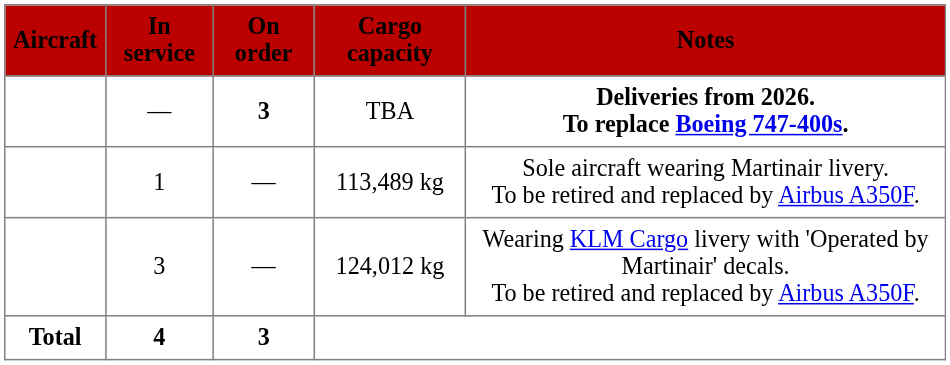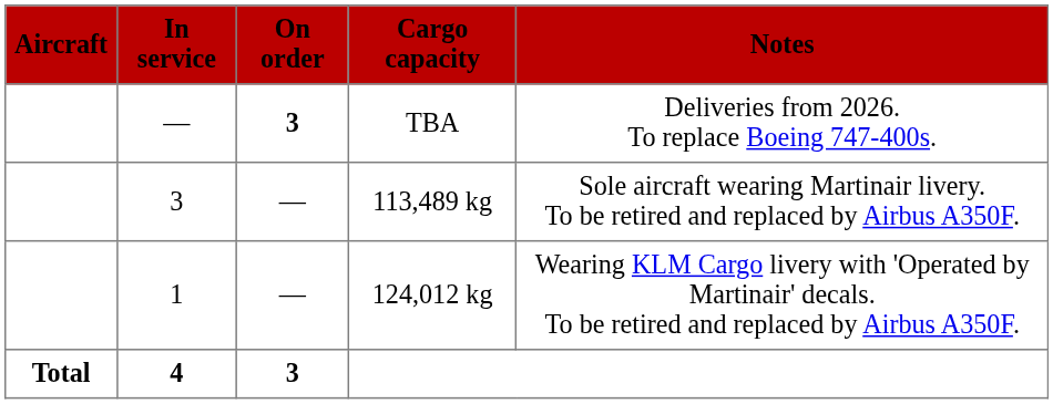TBA | Notes: bold -> normal
113,489 kg | In service: 1 -> 3
124,012 kg | In service: 3 -> 1
